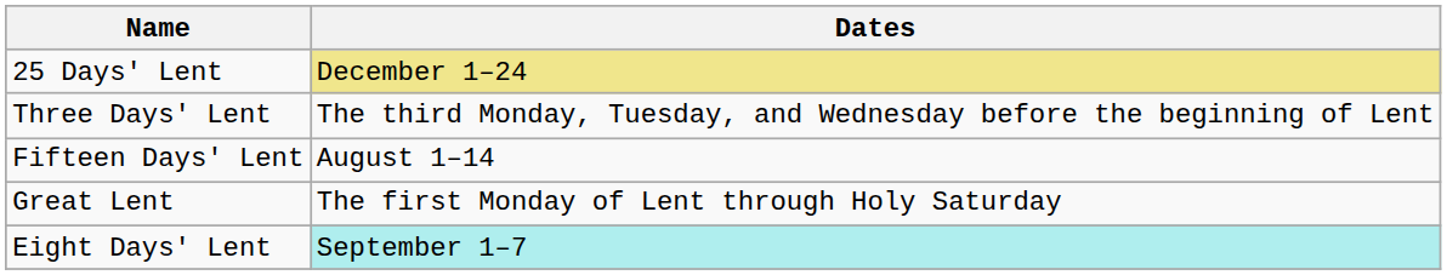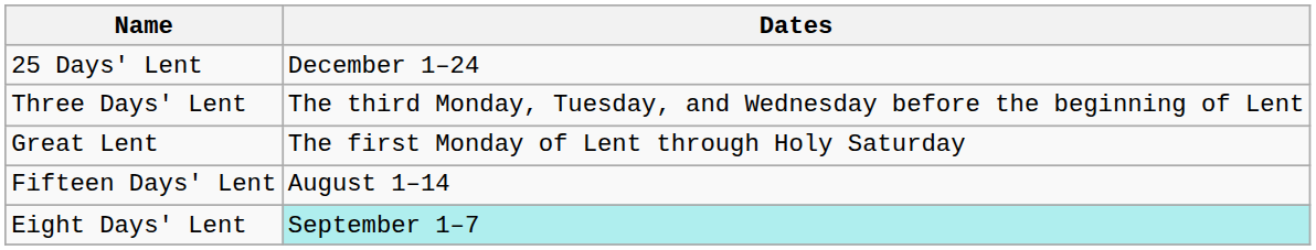25 Days' Lent | Dates: khaki background -> no background
rows swapped: Great Lent <-> Fifteen Days' Lent
